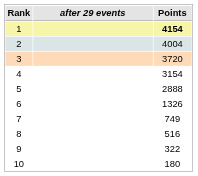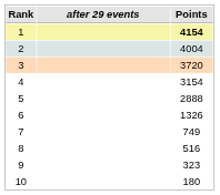9 | Points: 322 -> 323
